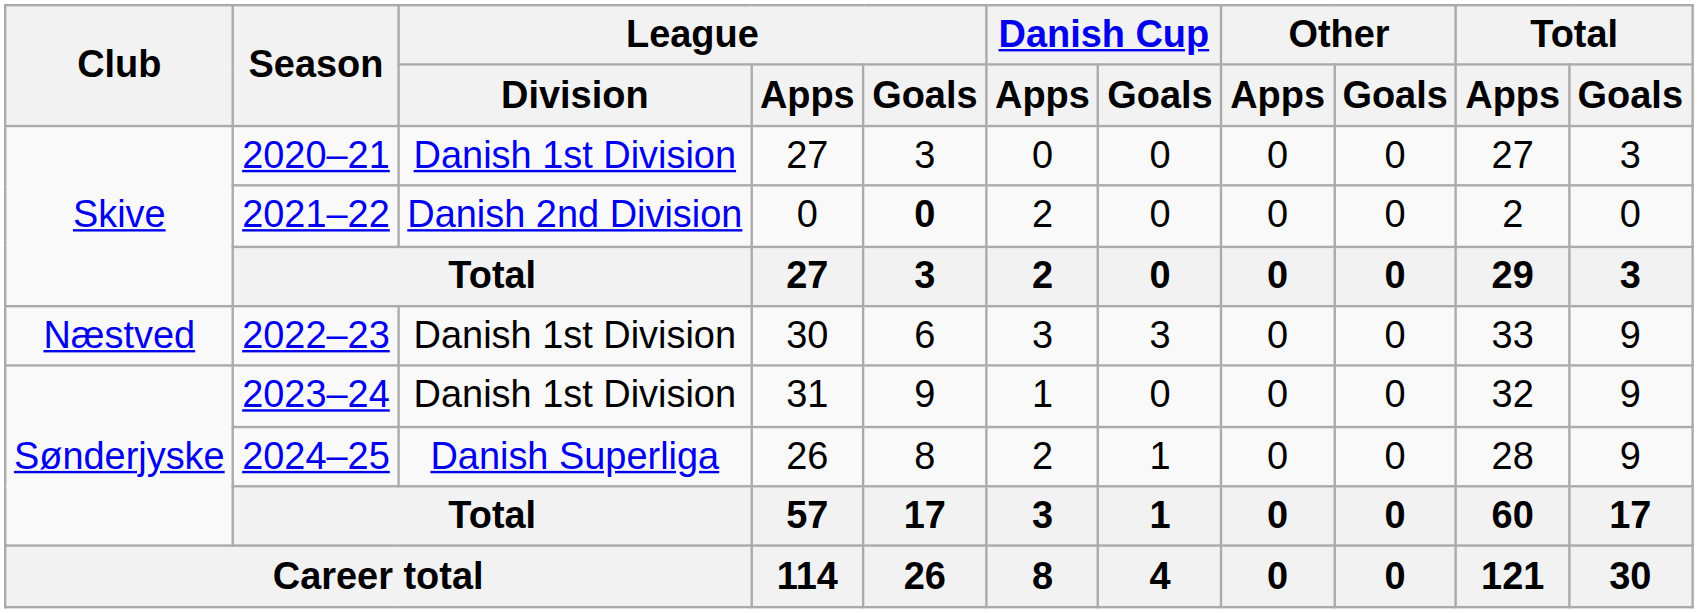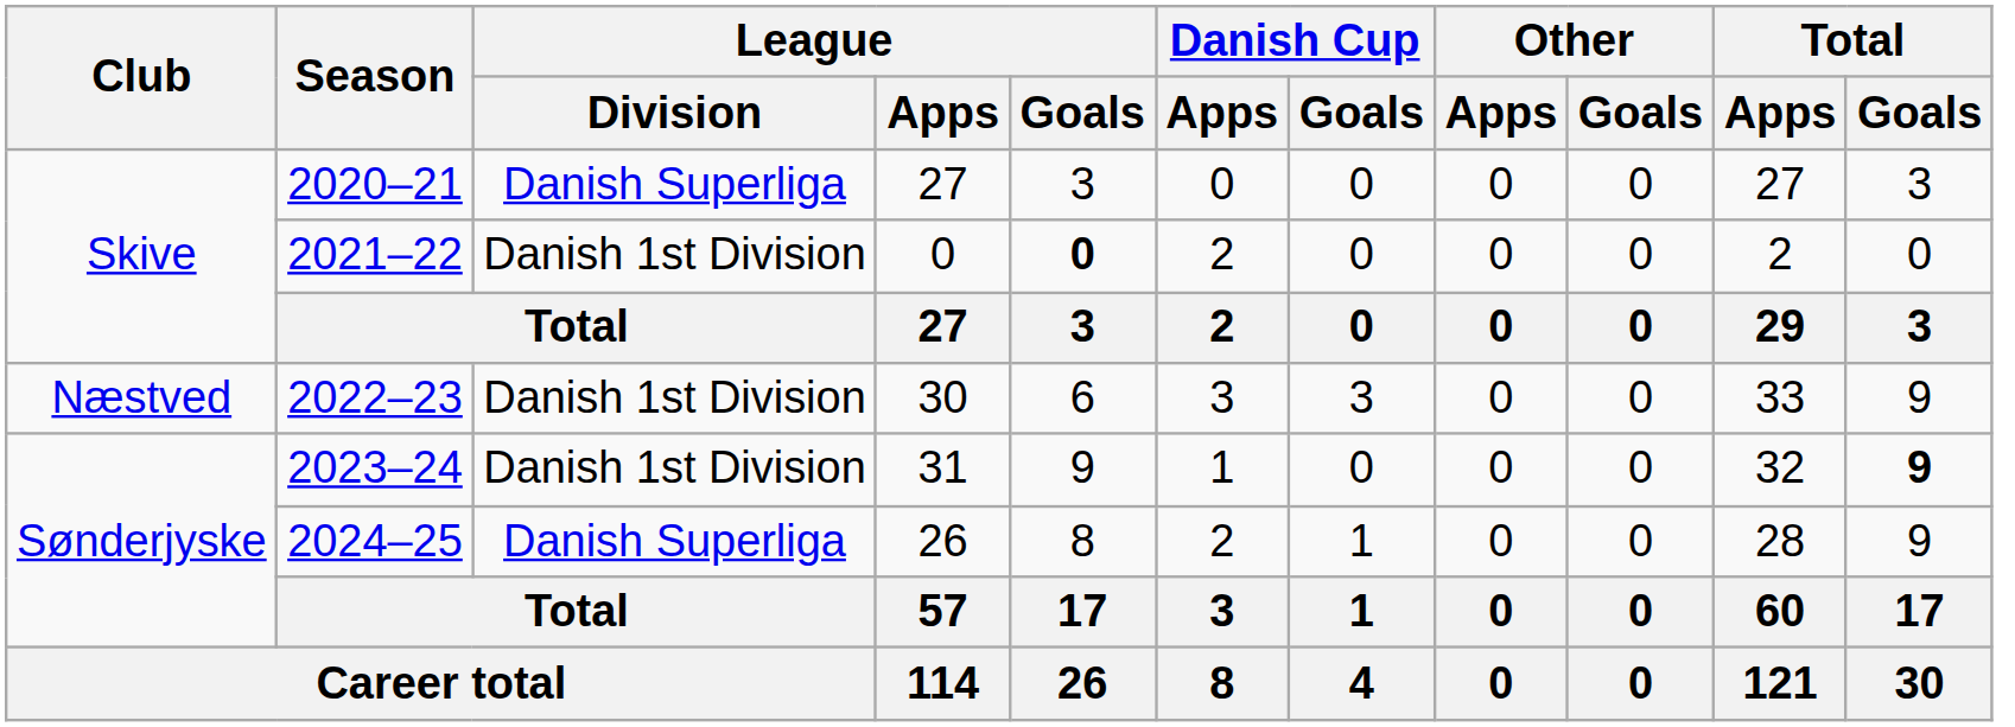2020–21 | League / Division: Danish 1st Division -> Danish Superliga
2021–22 | League / Division: Danish 2nd Division -> Danish 1st Division
2023–24 | Total / Goals: normal -> bold
